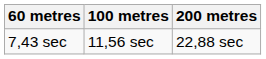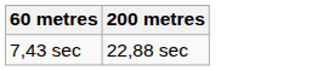- column: 100 metres | 11,56 sec
